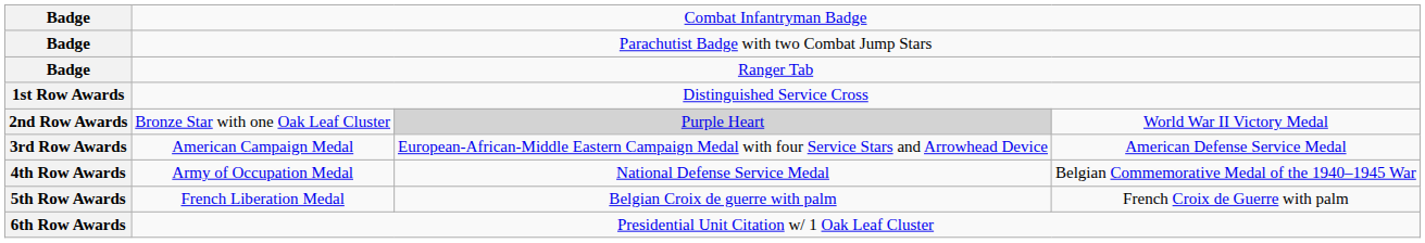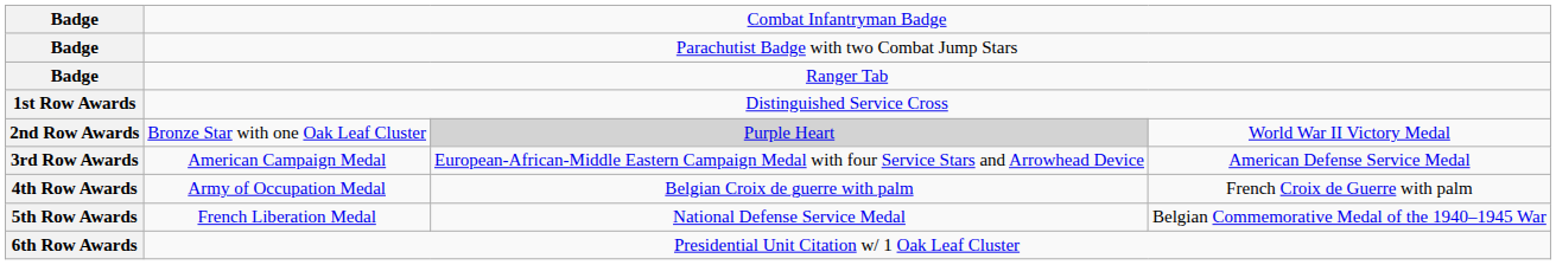Army of Occupation Medal | column 3: National Defense Service Medal -> Belgian Croix de guerre with palm
Army of Occupation Medal | column 4: Belgian Commemorative Medal of the 1940–1945 War -> French Croix de Guerre with palm
French Liberation Medal | column 3: Belgian Croix de guerre with palm -> National Defense Service Medal
French Liberation Medal | column 4: French Croix de Guerre with palm -> Belgian Commemorative Medal of the 1940–1945 War
